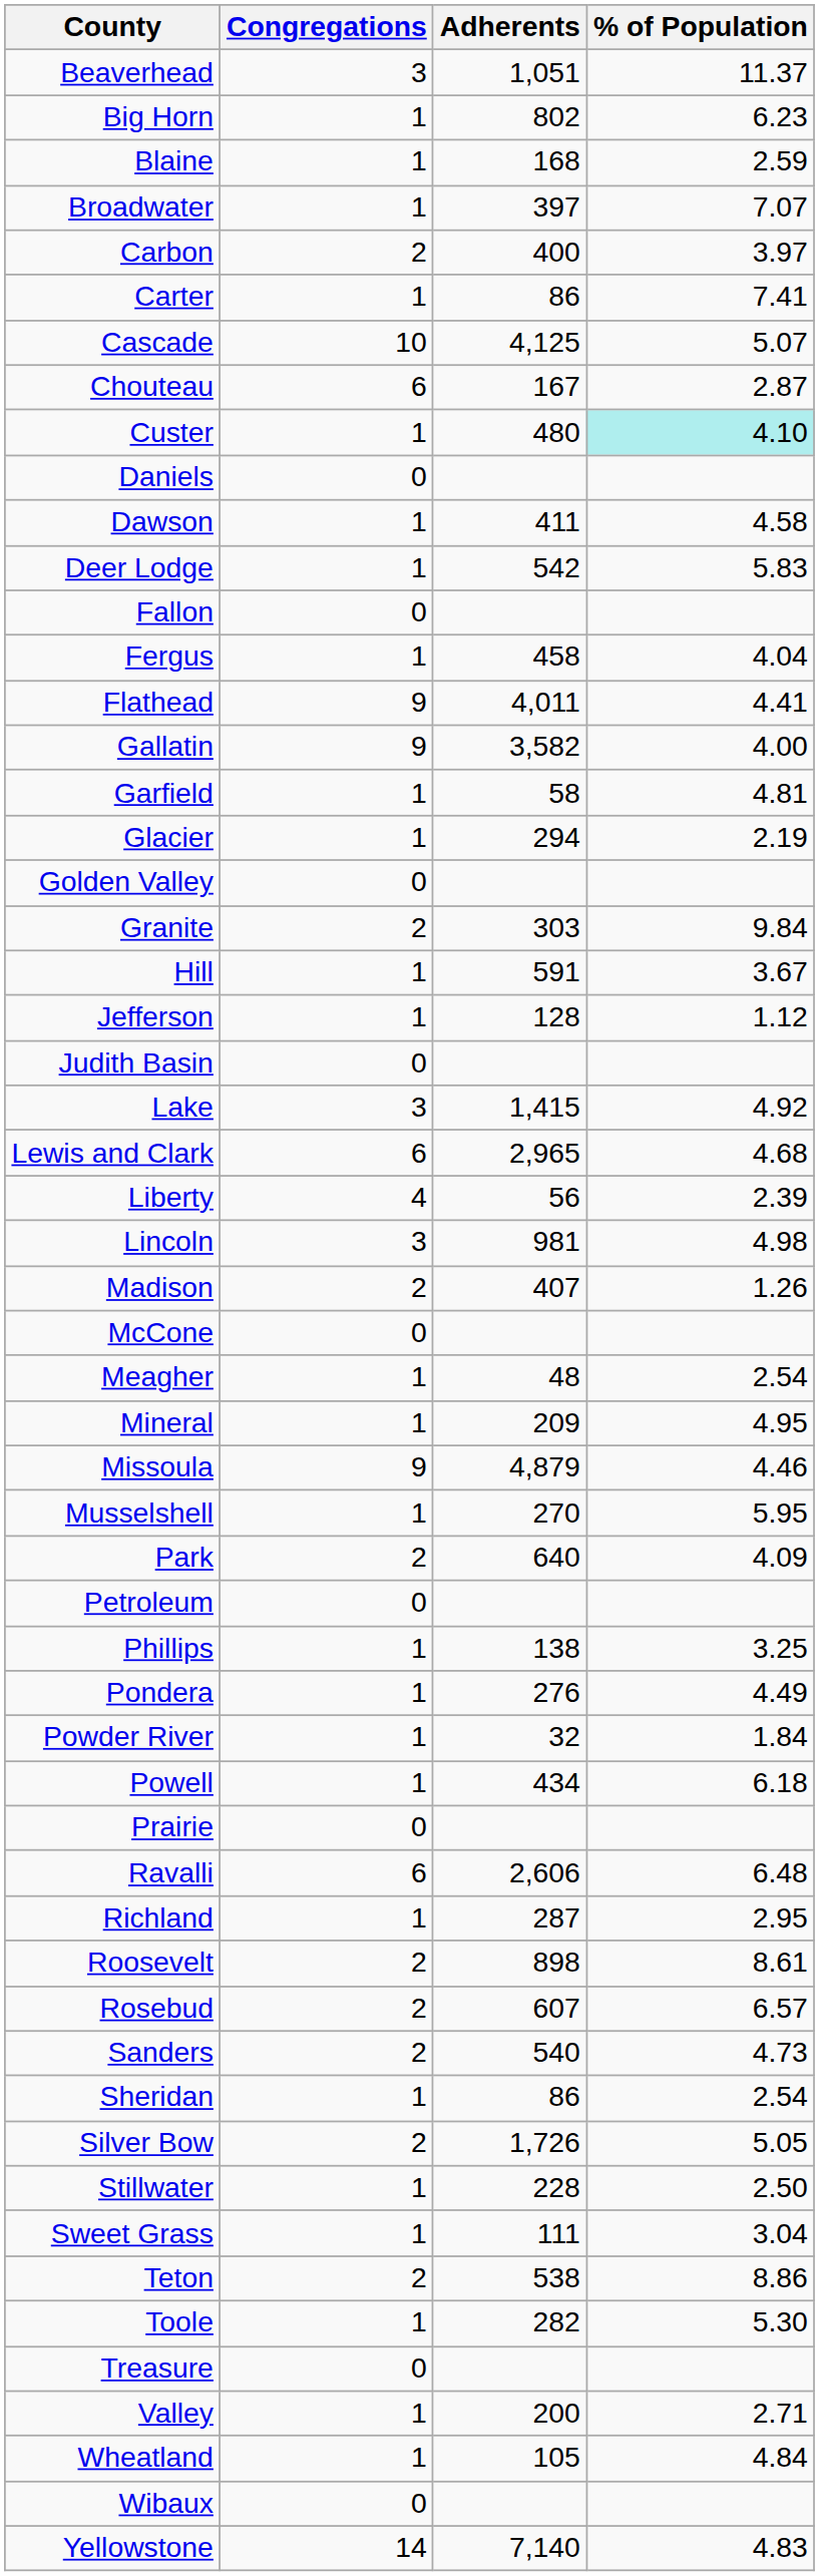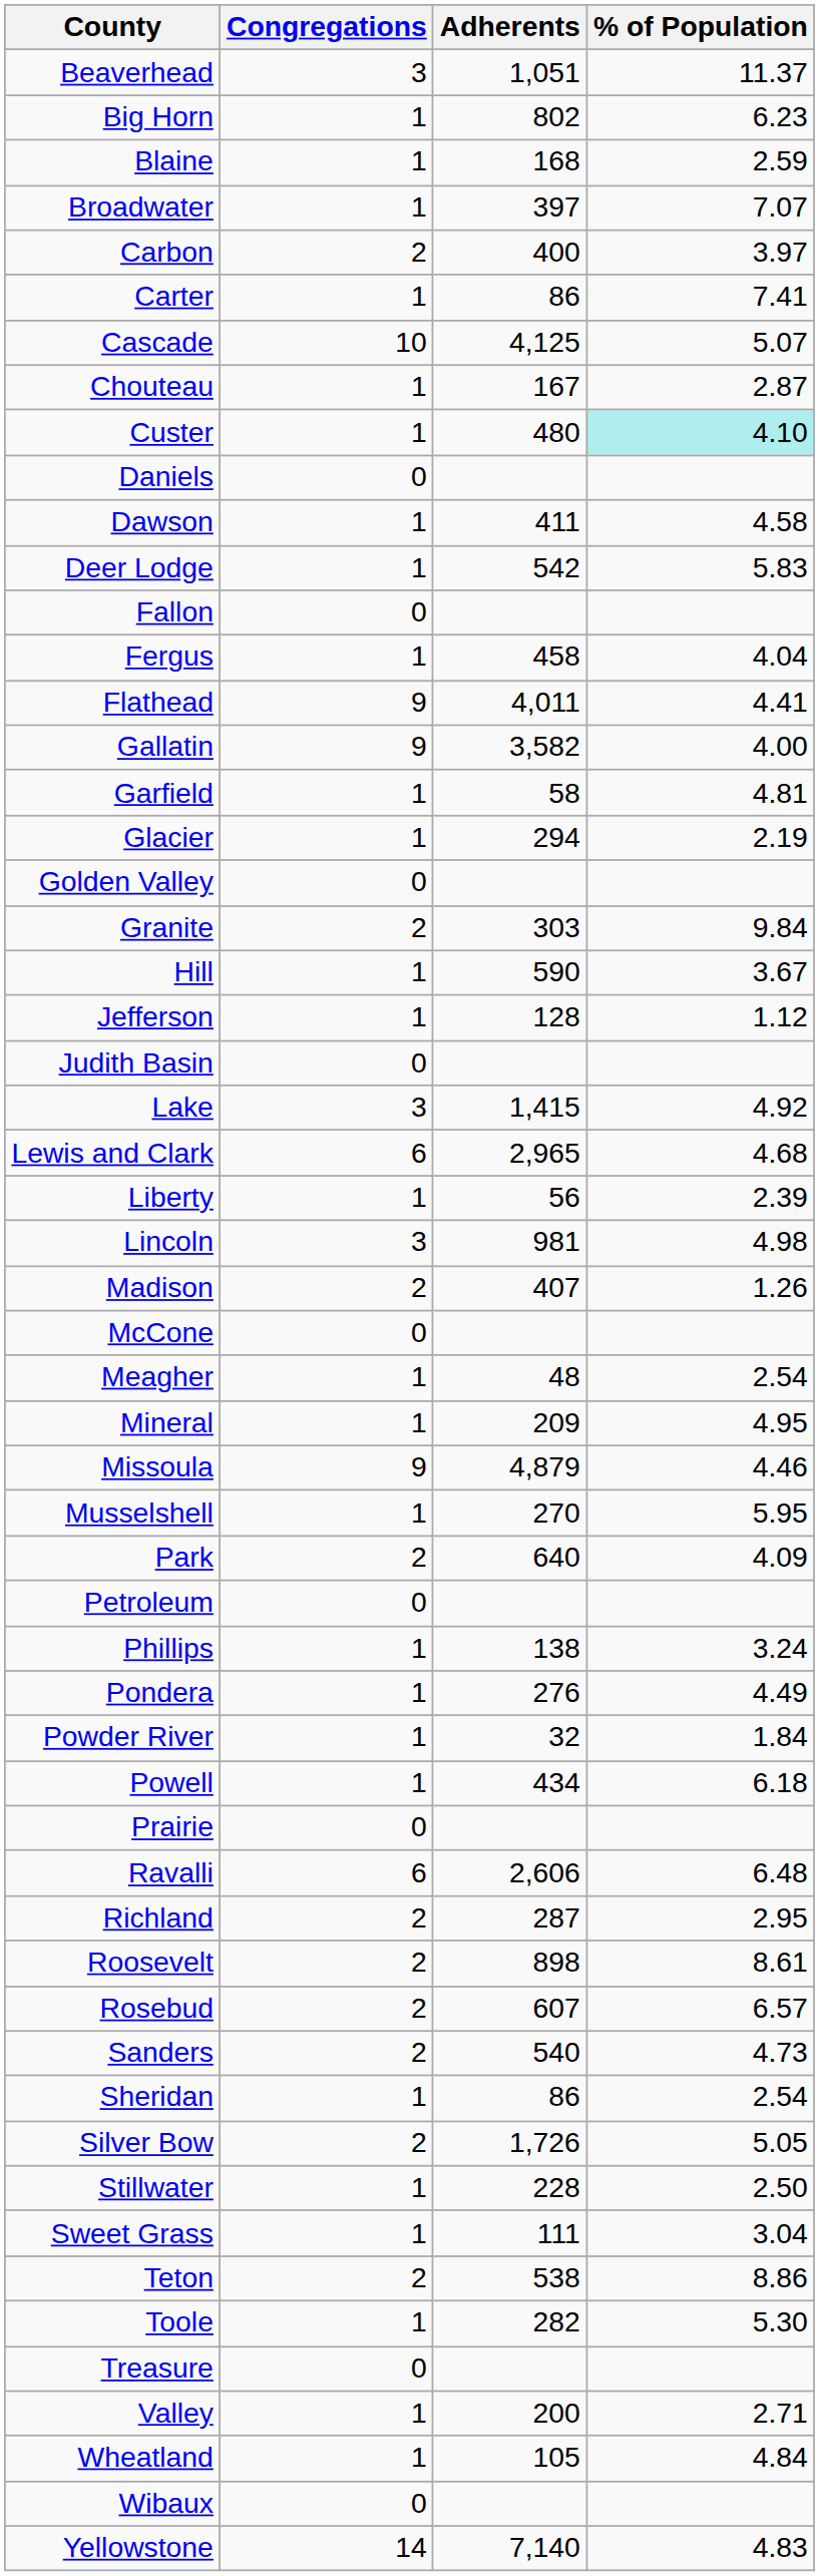Chouteau | Congregations: 6 -> 1
Hill | Adherents: 591 -> 590
Liberty | Congregations: 4 -> 1
Phillips | % of Population: 3.25 -> 3.24
Richland | Congregations: 1 -> 2
